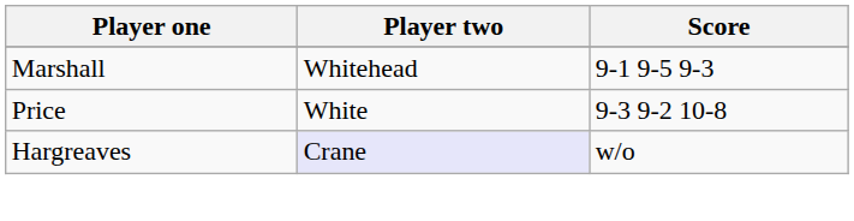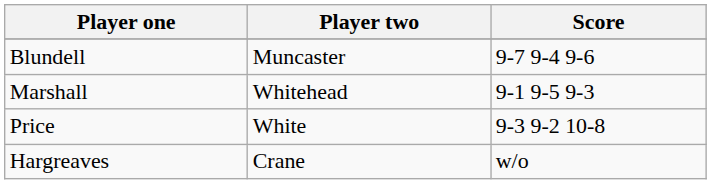+ row: Blundell | Muncaster | 9-7 9-4 9-6
Hargreaves | Player two: lavender background -> no background
